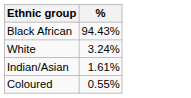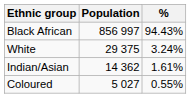+ column: Population | 856 997 | 29 375 | 14 362 | 5 027
